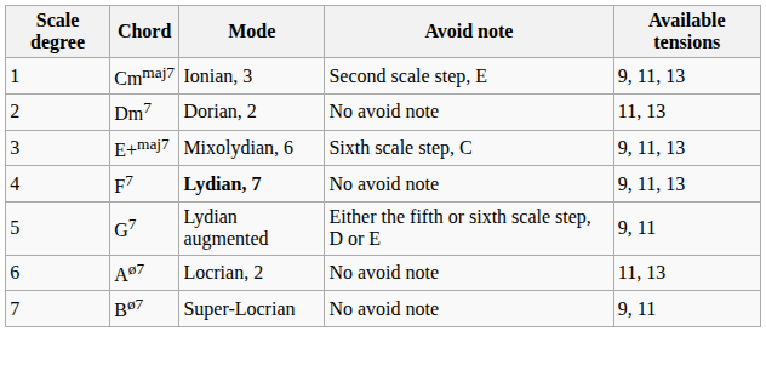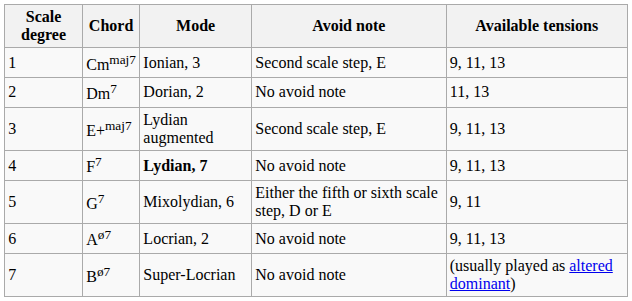E+maj7 | Mode: Mixolydian, 6 -> Lydian augmented
E+maj7 | Avoid note: Sixth scale step, C -> Second scale step, E
G7 | Mode: Lydian augmented -> Mixolydian, 6
Aø7 | Available tensions: 11, 13 -> 9, 11, 13
Bø7 | Available tensions: 9, 11 -> (usually played as altered dominant)
